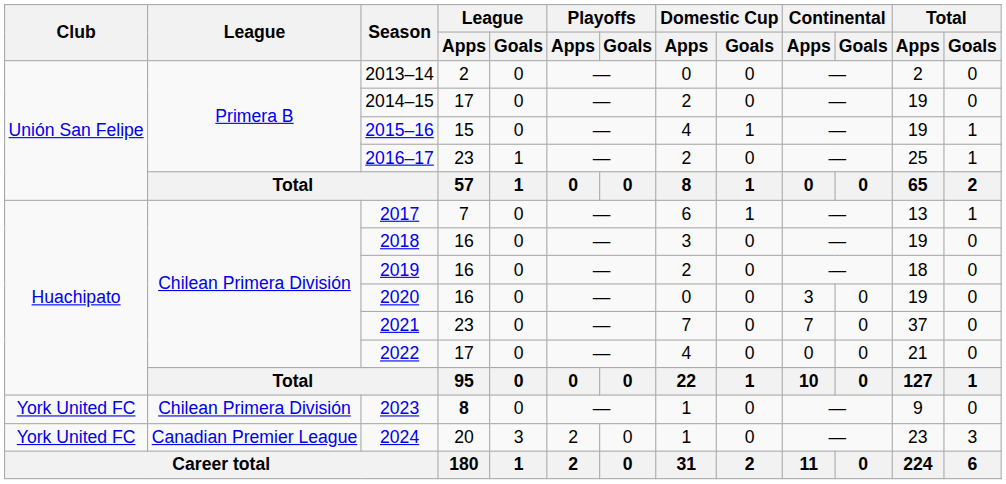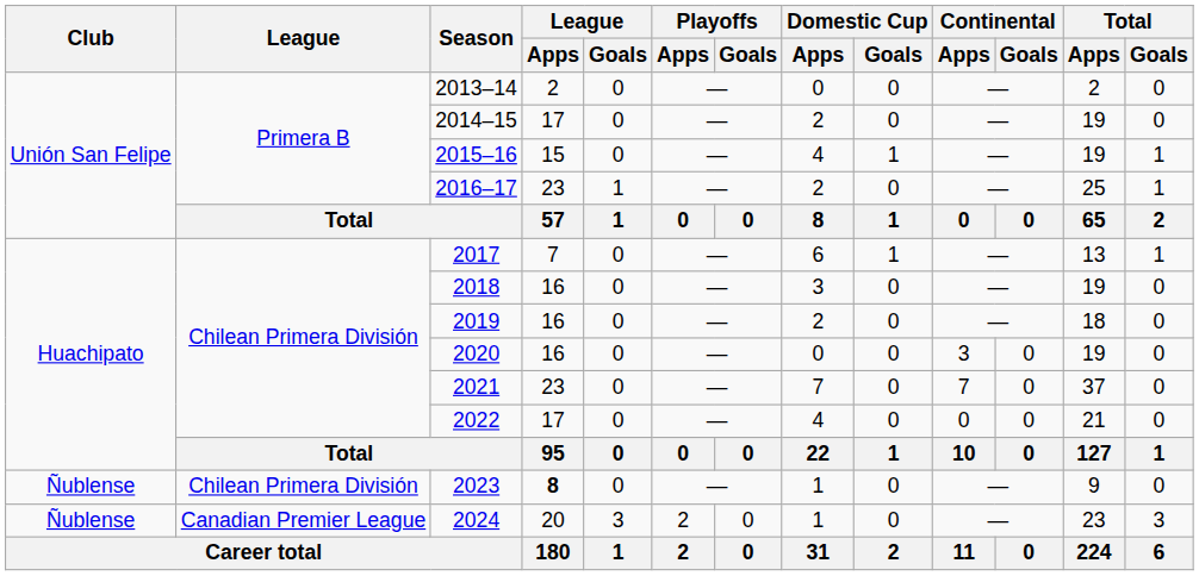2023 | Club: York United FC -> Ñublense
2024 | Club: York United FC -> Ñublense
